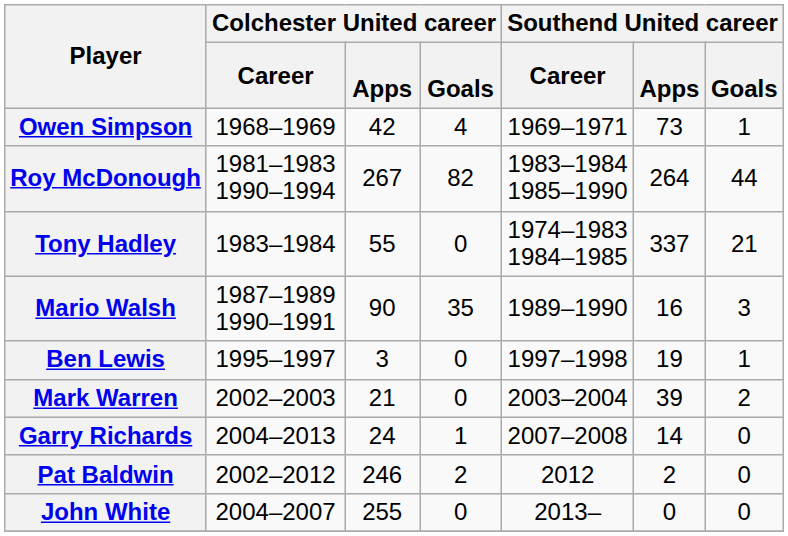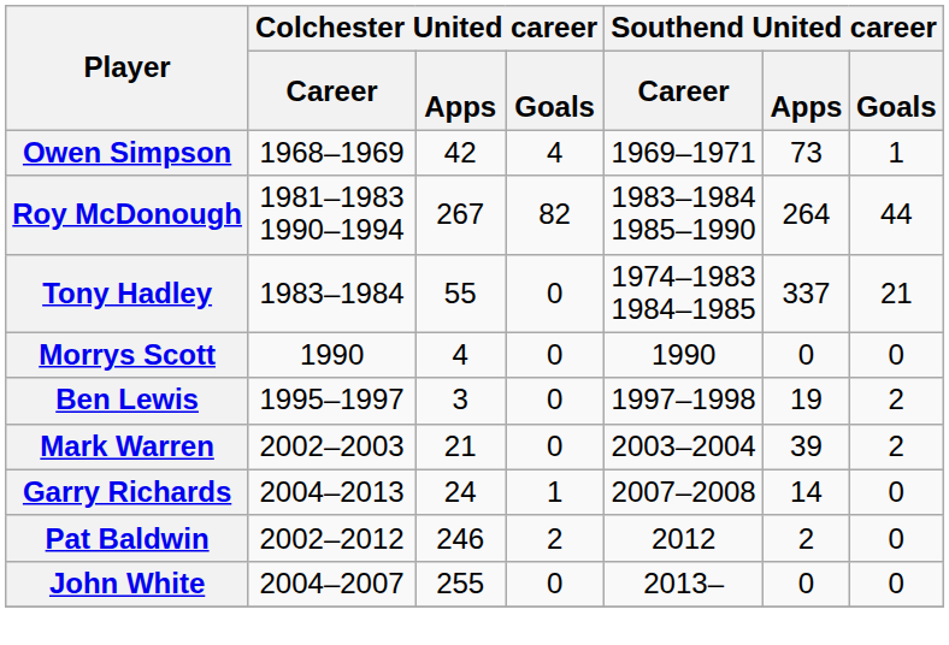- row: Mario Walsh | 1987–1989 1990–1991 | 90 | 35 | 1989–1990 | 16 | 3
+ row: Morrys Scott | 1990 | 4 | 0 | 1990 | 0 | 0
Ben Lewis | Southend United career / Goals: 1 -> 2
